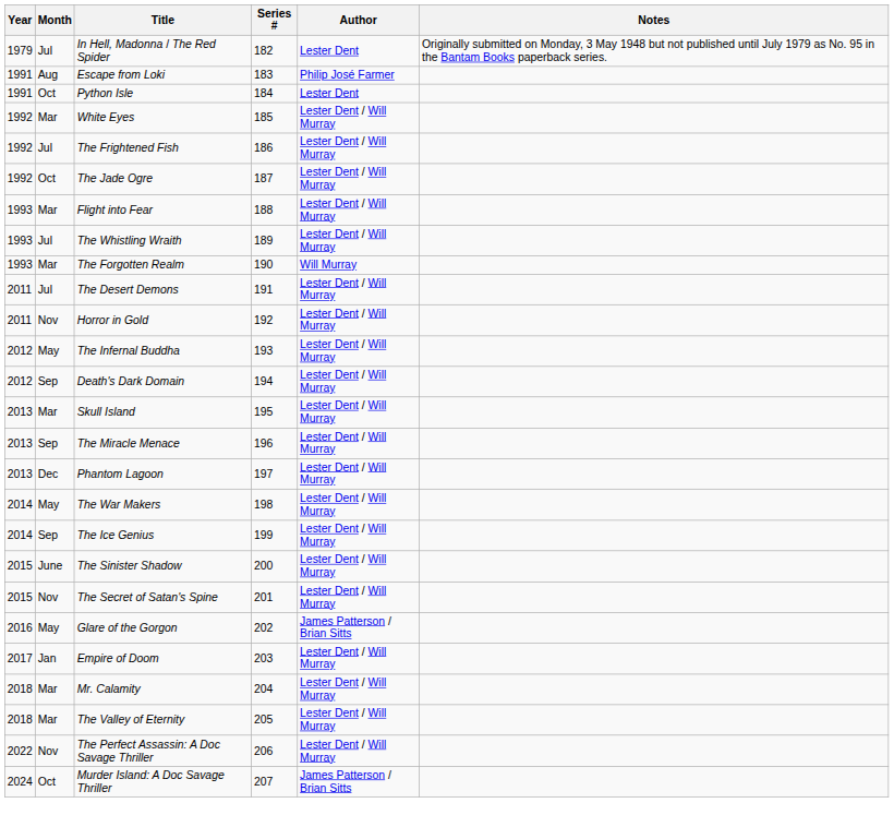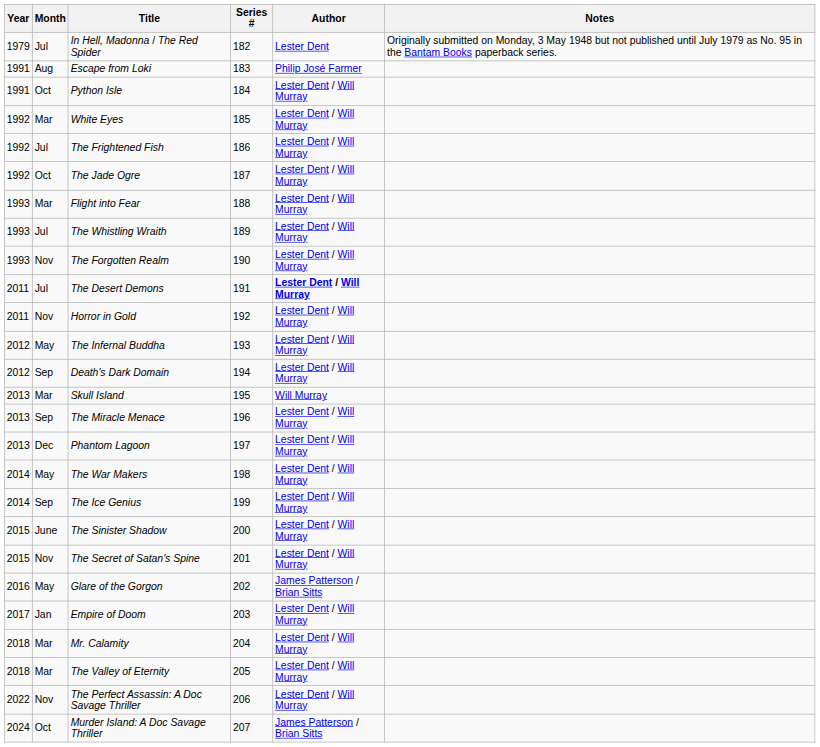Python Isle | Author: Lester Dent -> Lester Dent / Will Murray
The Forgotten Realm | Month: Mar -> Nov
The Forgotten Realm | Author: Will Murray -> Lester Dent / Will Murray
The Desert Demons | Author: normal -> bold
Skull Island | Author: Lester Dent / Will Murray -> Will Murray
